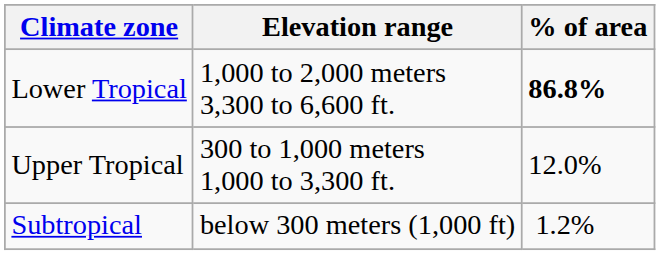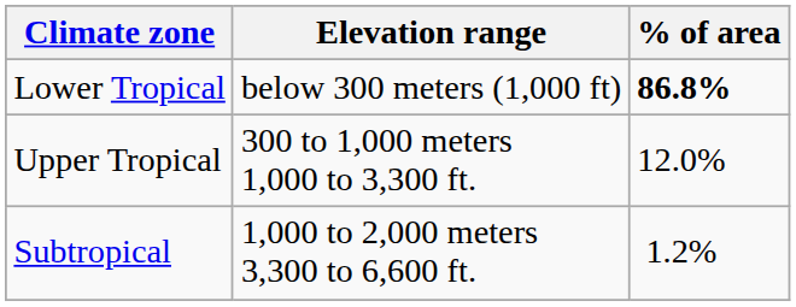Lower Tropical | Elevation range: 1,000 to 2,000 meters 3,300 to 6,600 ft. -> below 300 meters (1,000 ft)
Subtropical | Elevation range: below 300 meters (1,000 ft) -> 1,000 to 2,000 meters 3,300 to 6,600 ft.
